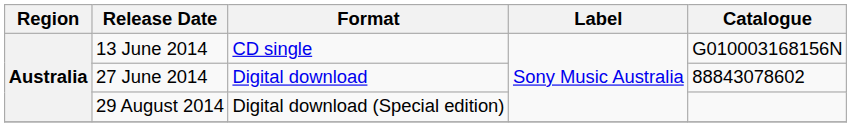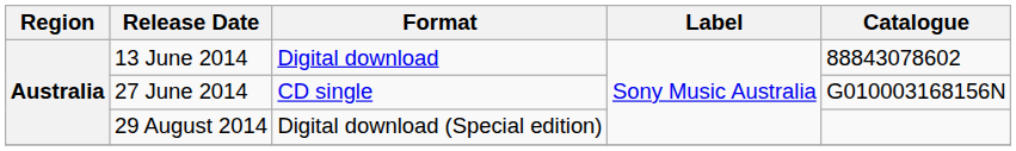13 June 2014 | Format: CD single -> Digital download
13 June 2014 | Catalogue: G010003168156N -> 88843078602
27 June 2014 | Format: Digital download -> CD single
27 June 2014 | Catalogue: 88843078602 -> G010003168156N
